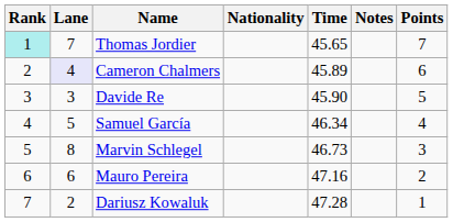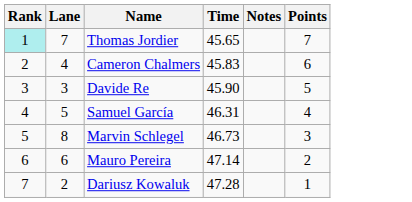- column: Nationality
Cameron Chalmers | Lane: lavender background -> no background
Cameron Chalmers | Time: 45.89 -> 45.83
Samuel García | Time: 46.34 -> 46.31
Mauro Pereira | Time: 47.16 -> 47.14
